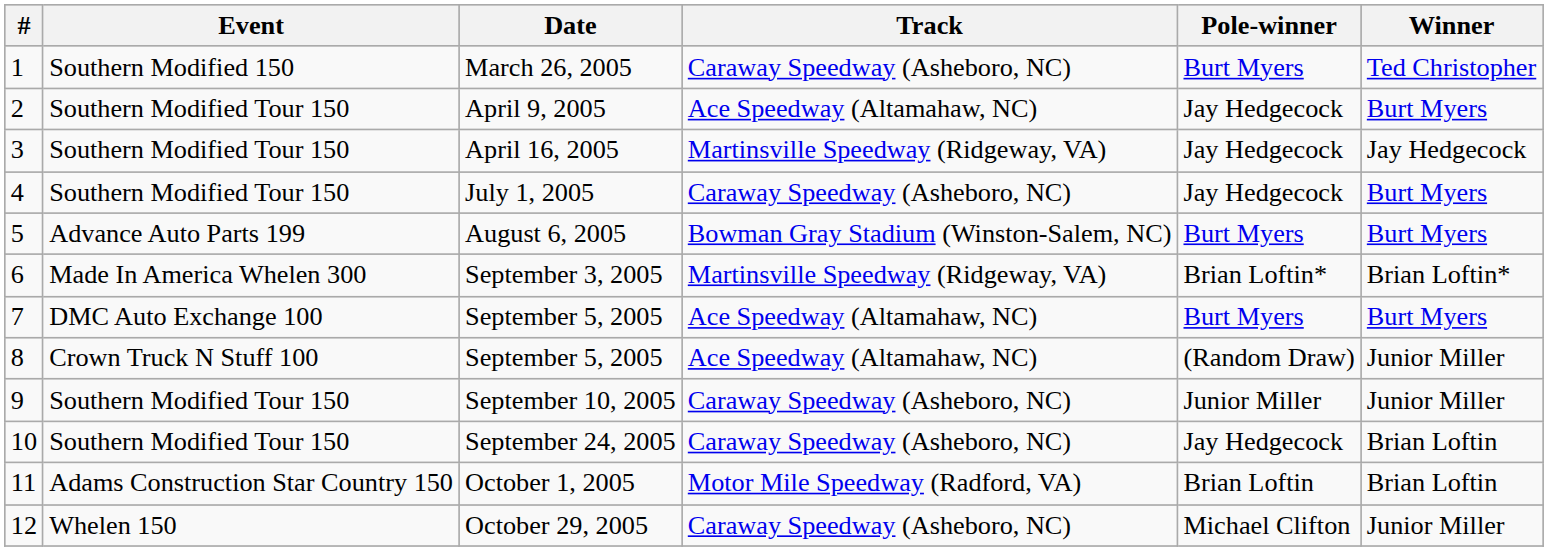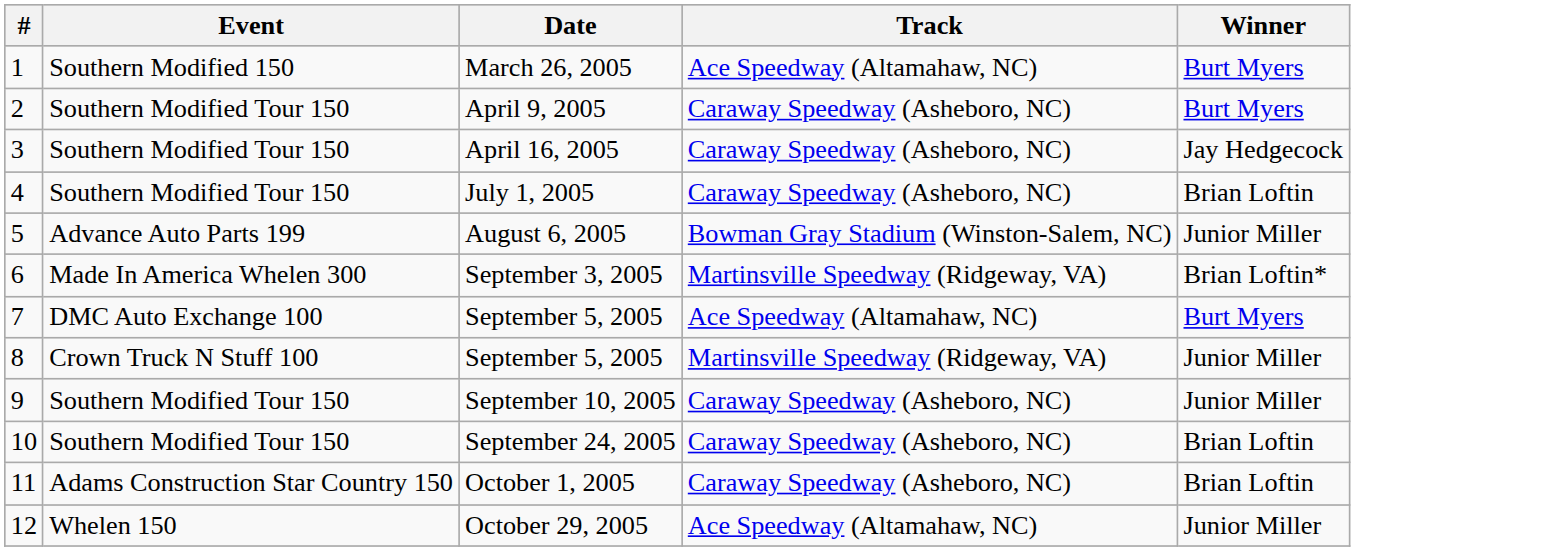- column: Pole-winner | Burt Myers | Jay Hedgecock | Jay Hedgecock | Jay Hedgecock | Burt Myers | Brian Loftin* | Burt Myers | (Random Draw) | Junior Miller | Jay Hedgecock | Brian Loftin | Michael Clifton
March 26, 2005 | Track: Caraway Speedway (Asheboro, NC) -> Ace Speedway (Altamahaw, NC)
March 26, 2005 | Winner: Ted Christopher -> Burt Myers
April 9, 2005 | Track: Ace Speedway (Altamahaw, NC) -> Caraway Speedway (Asheboro, NC)
April 16, 2005 | Track: Martinsville Speedway (Ridgeway, VA) -> Caraway Speedway (Asheboro, NC)
July 1, 2005 | Winner: Burt Myers -> Brian Loftin
August 6, 2005 | Winner: Burt Myers -> Junior Miller
8 / September 5, 2005 | Track: Ace Speedway (Altamahaw, NC) -> Martinsville Speedway (Ridgeway, VA)
October 1, 2005 | Track: Motor Mile Speedway (Radford, VA) -> Caraway Speedway (Asheboro, NC)
October 29, 2005 | Track: Caraway Speedway (Asheboro, NC) -> Ace Speedway (Altamahaw, NC)
